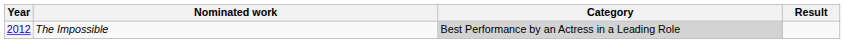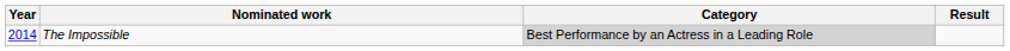The Impossible | Year: 2012 -> 2014
